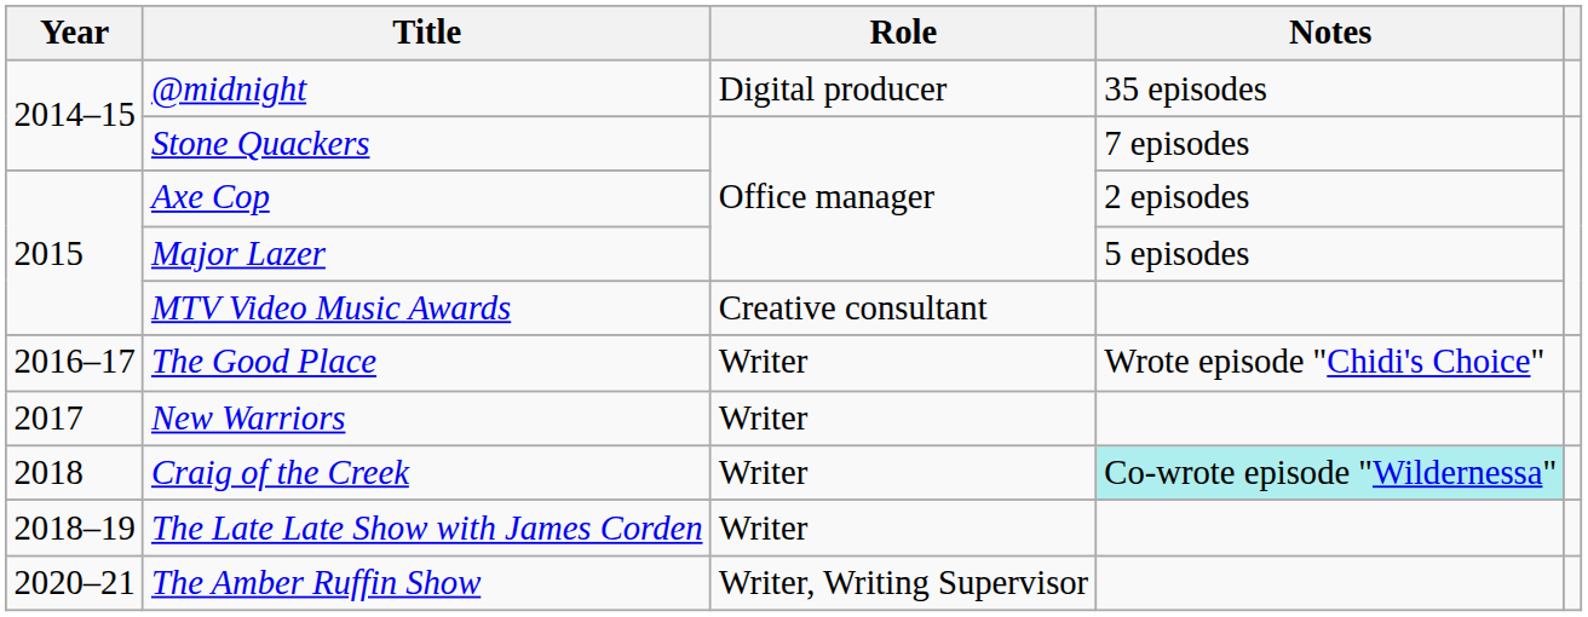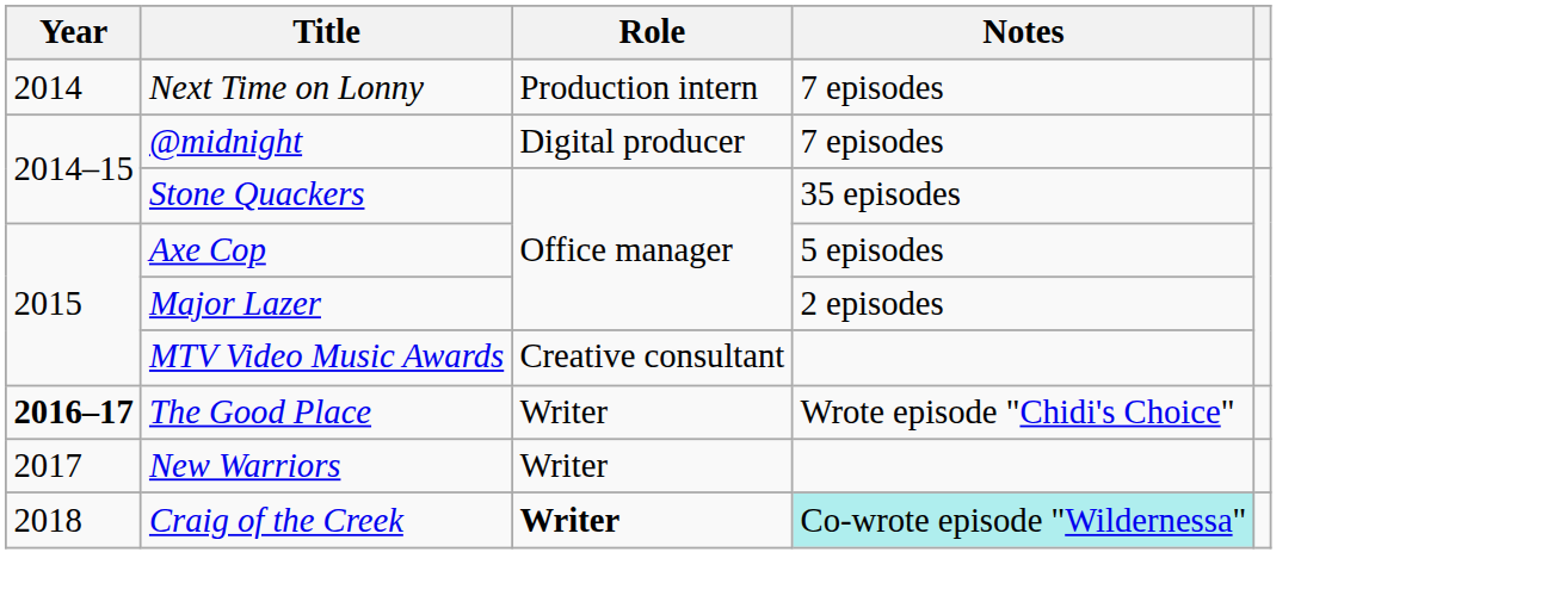+ row: 2014 | Next Time on Lonny | Production intern | 7 episodes
@midnight | Notes: 35 episodes -> 7 episodes
Stone Quackers | Notes: 7 episodes -> 35 episodes
Axe Cop | Notes: 2 episodes -> 5 episodes
Major Lazer | Notes: 5 episodes -> 2 episodes
The Good Place | Year: normal -> bold
Craig of the Creek | Role: normal -> bold
- row: 2018–19 | The Late Late Show with James Corden | Writer
- row: 2020–21 | The Amber Ruffin Show | Writer, Writing Supervisor
